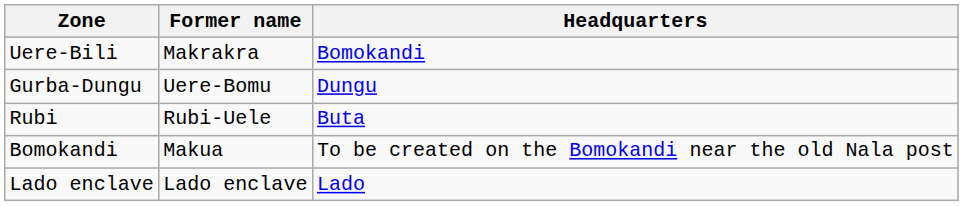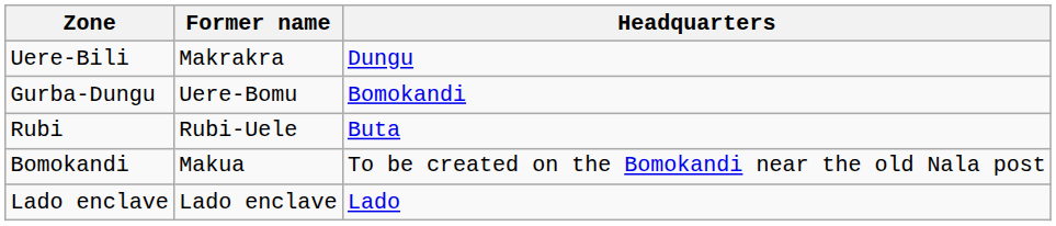Uere-Bili | Headquarters: Bomokandi -> Dungu
Gurba-Dungu | Headquarters: Dungu -> Bomokandi
